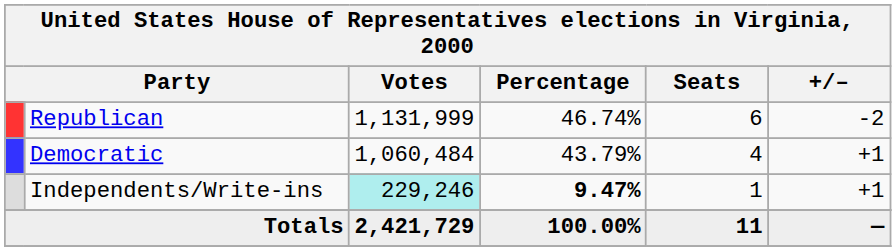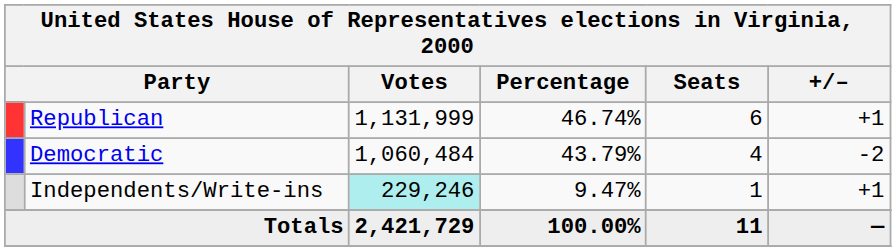Republican | +/–: -2 -> +1
Democratic | +/–: +1 -> -2
Independents/Write-ins | Percentage: bold -> normal
